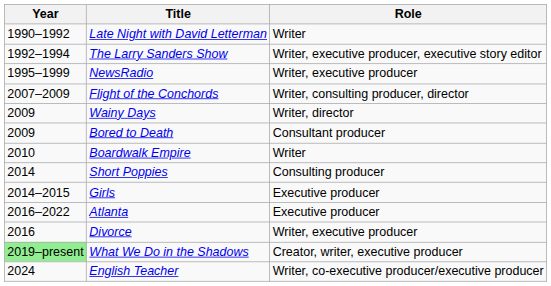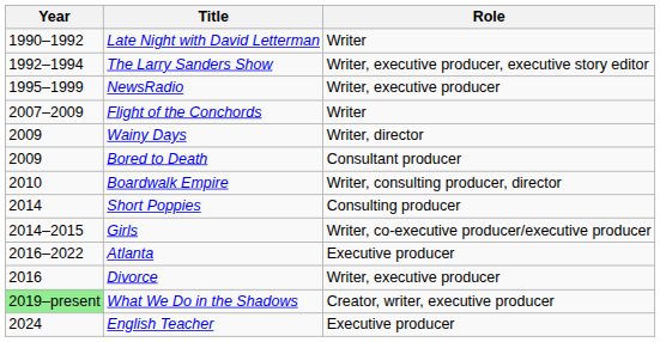Flight of the Conchords | Role: Writer, consulting producer, director -> Writer
Boardwalk Empire | Role: Writer -> Writer, consulting producer, director
Girls | Role: Executive producer -> Writer, co-executive producer/executive producer
English Teacher | Role: Writer, co-executive producer/executive producer -> Executive producer
